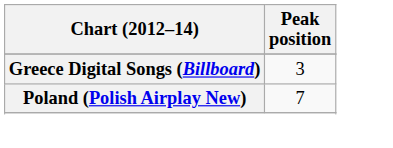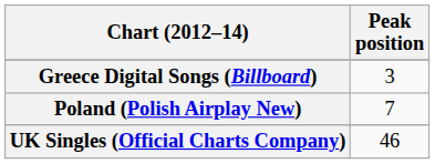+ row: UK Singles (Official Charts Company) | 46
